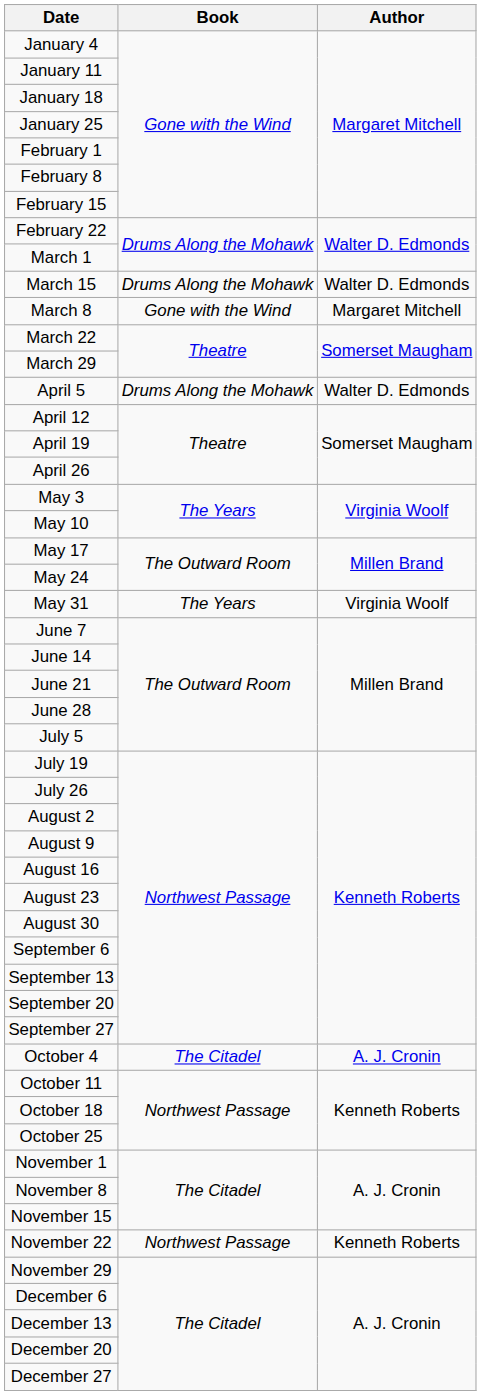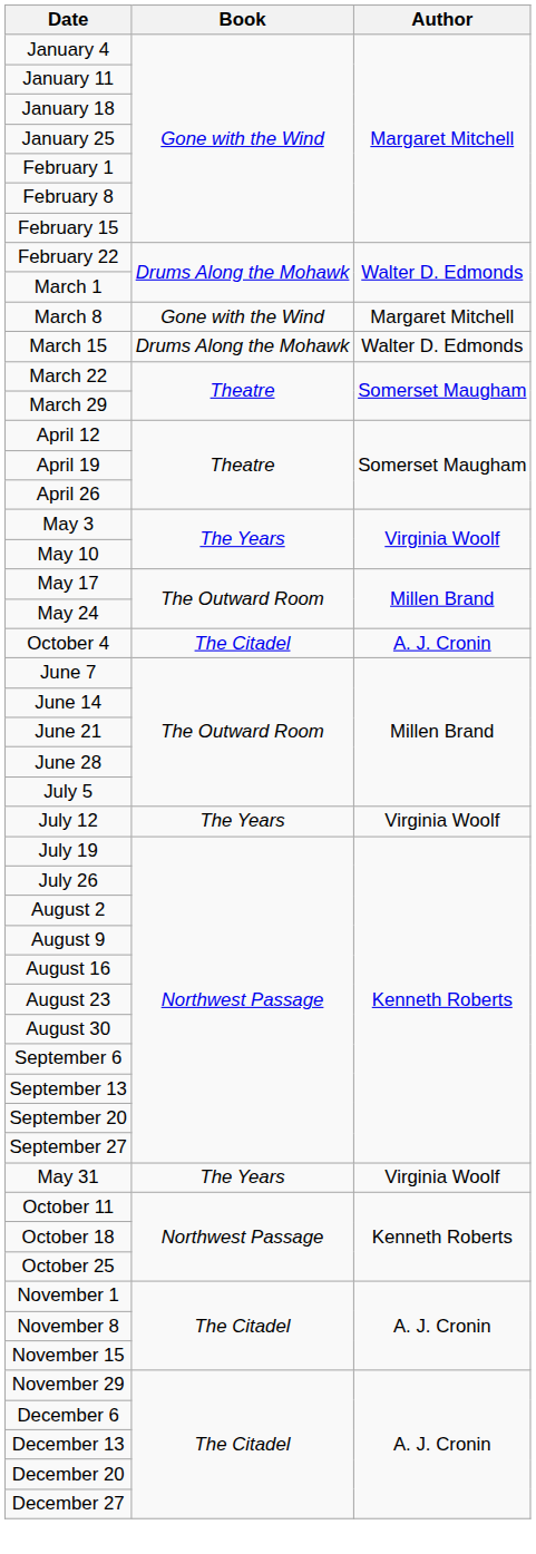rows swapped: March 8 <-> March 15
- row: April 5 | Drums Along the Mohawk | Walter D. Edmonds
rows swapped: May 31 <-> October 4
+ row: July 12 | The Years | Virginia Woolf
- row: November 22 | Northwest Passage | Kenneth Roberts
